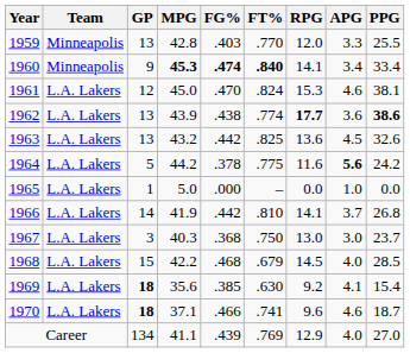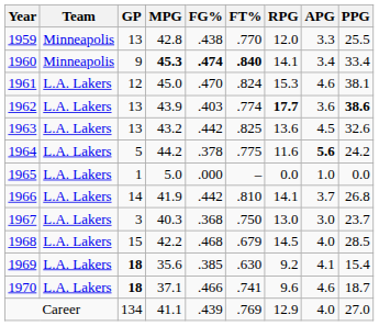1959 | FG%: .403 -> .438
1962 | FG%: .438 -> .403
